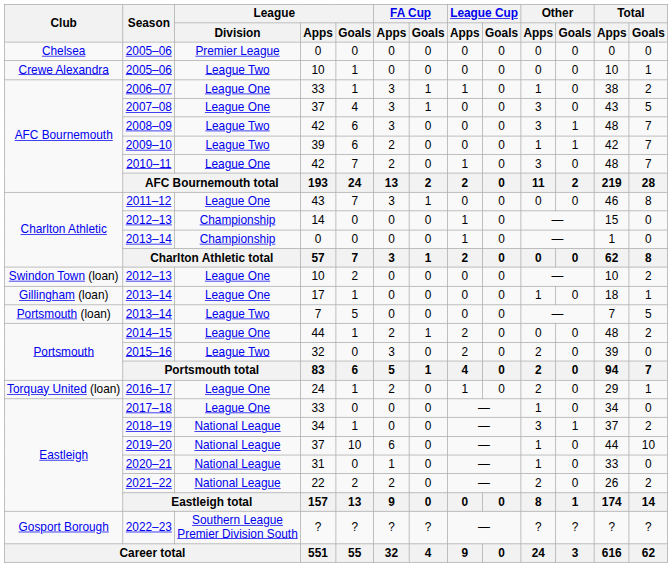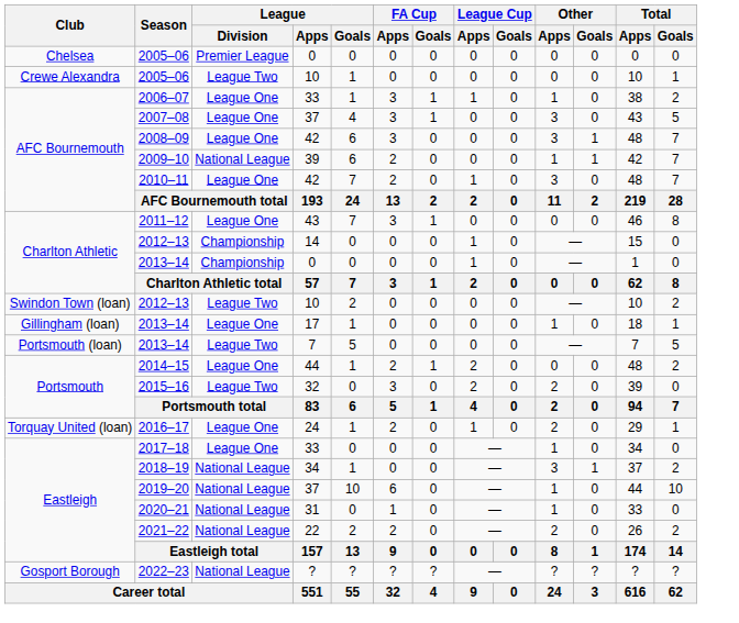2008–09 | League / Division: League Two -> League One
2009–10 | League / Division: League Two -> National League
2012–13 / 10 | League / Division: League One -> League Two
2022–23 | League / Division: Southern League Premier Division South -> National League
